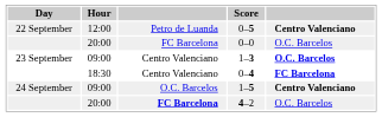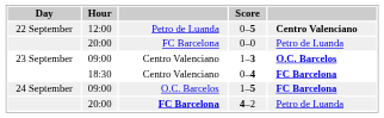0–0 | column 5: O.C. Barcelos -> Petro de Luanda
1–5 | column 5: Centro Valenciano -> FC Barcelona
4–2 | column 5: O.C. Barcelos -> Petro de Luanda
